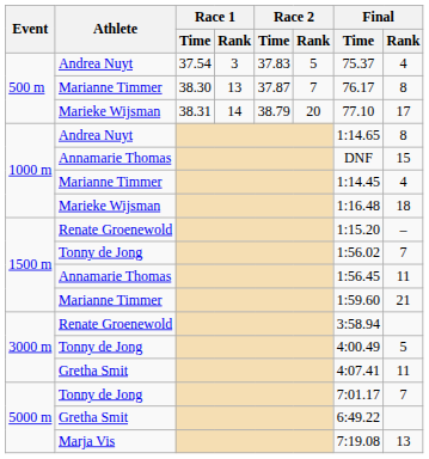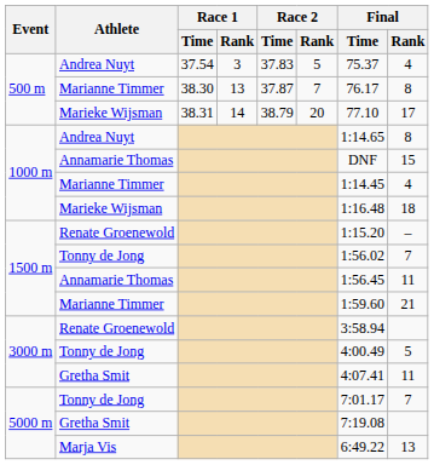5000 m / Gretha Smit | Final / Time: 6:49.22 -> 7:19.08
Marja Vis | Final / Time: 7:19.08 -> 6:49.22
